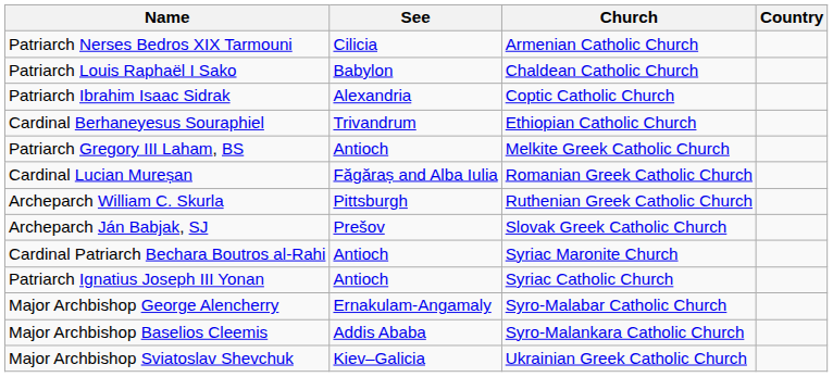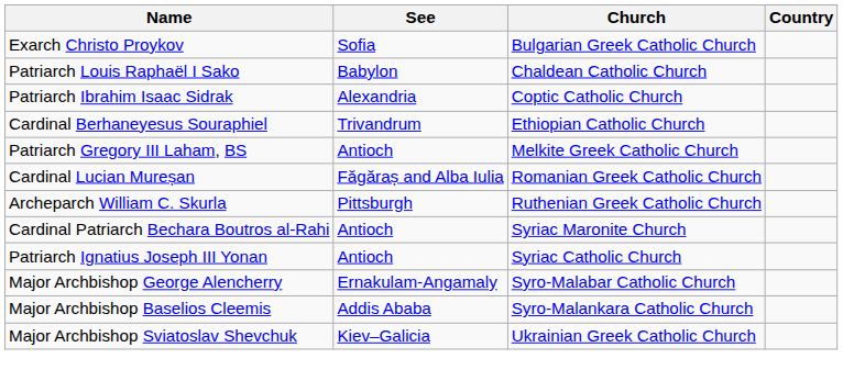- row: Patriarch Nerses Bedros XIX Tarmouni | Cilicia | Armenian Catholic Church
+ row: Exarch Christo Proykov | Sofia | Bulgarian Greek Catholic Church
- row: Archeparch Ján Babjak, SJ | Prešov | Slovak Greek Catholic Church
